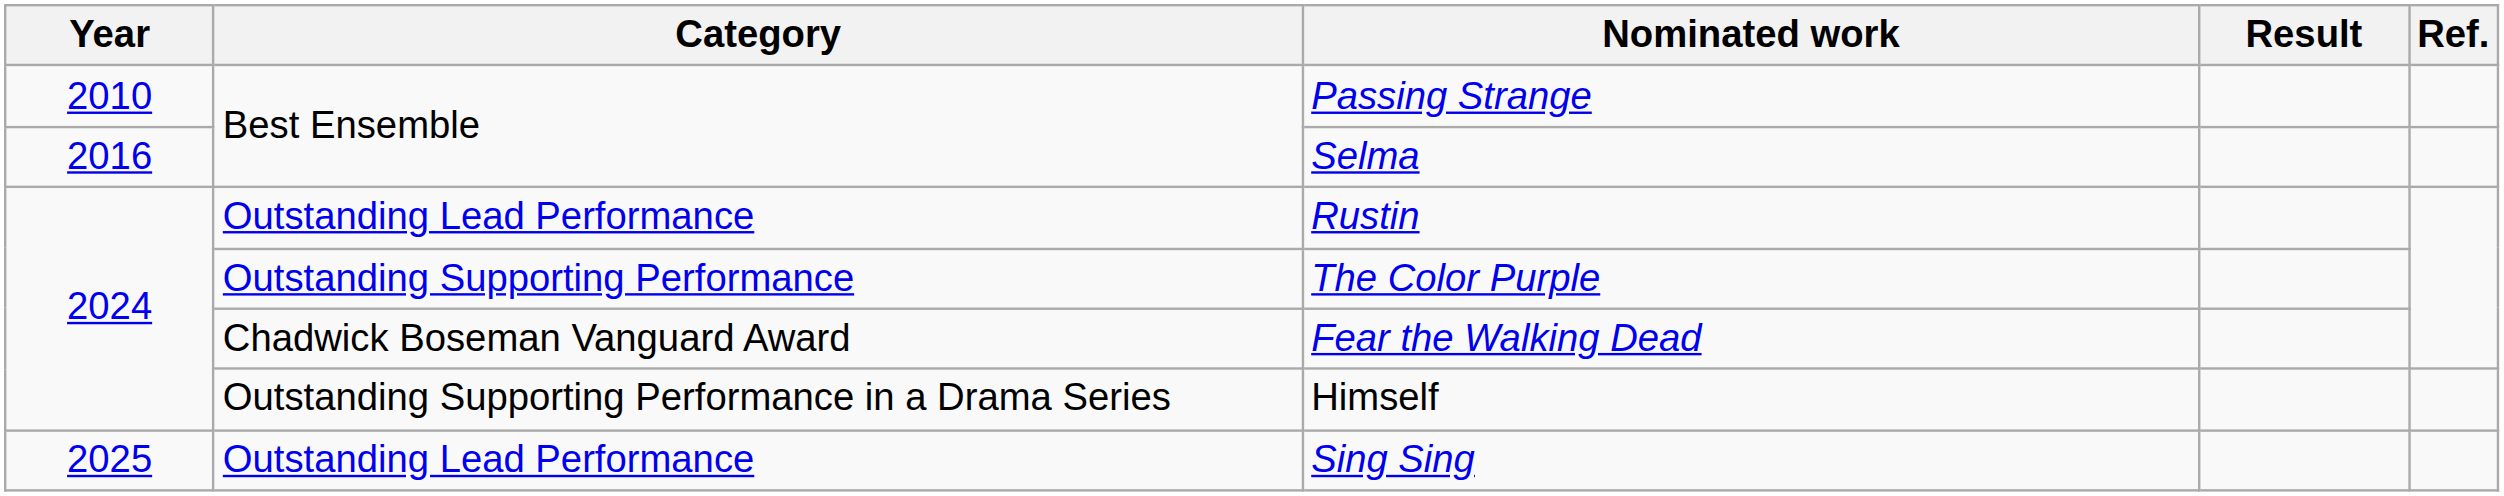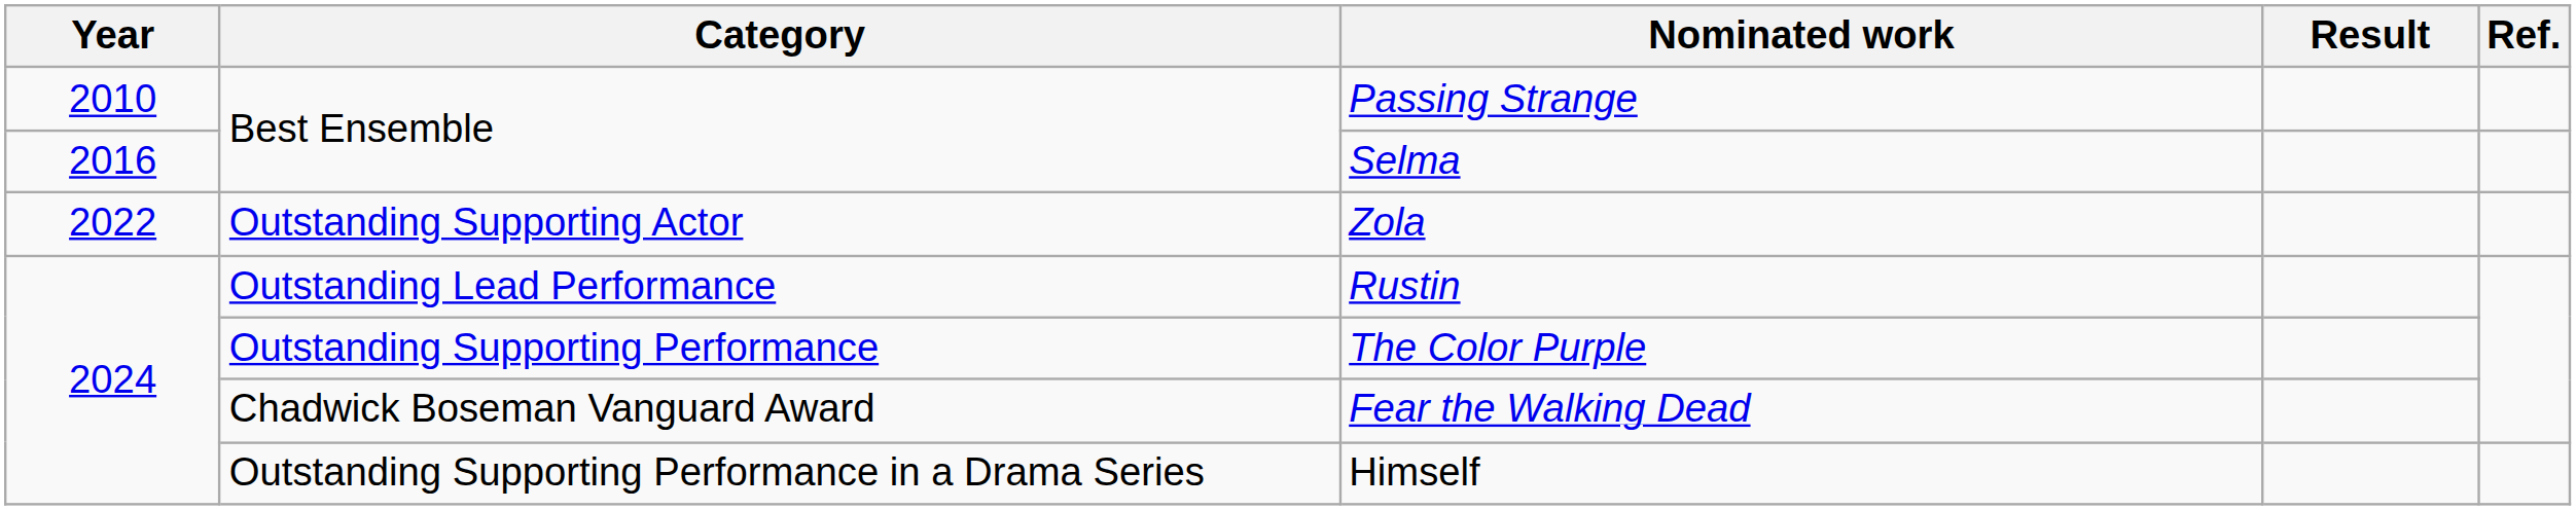+ row: 2022 | Outstanding Supporting Actor | Zola
- row: 2025 | Outstanding Lead Performance | Sing Sing
